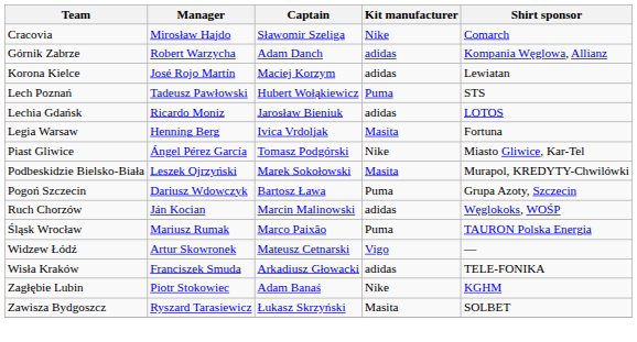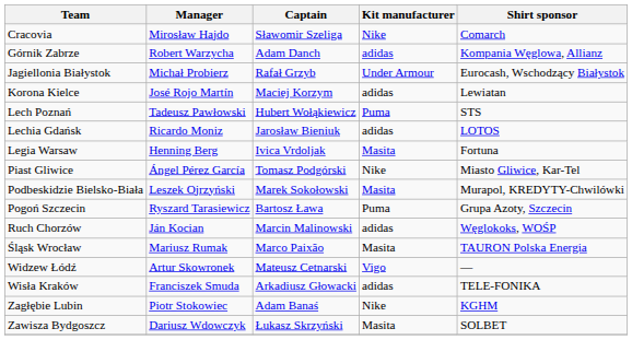+ row: Jagiellonia Białystok | Michał Probierz | Rafał Grzyb | Under Armour | Eurocash, Wschodzący Białystok
Pogoń Szczecin | Manager: Dariusz Wdowczyk -> Ryszard Tarasiewicz
Śląsk Wrocław | Kit manufacturer: Puma -> Masita
Zawisza Bydgoszcz | Manager: Ryszard Tarasiewicz -> Dariusz Wdowczyk
